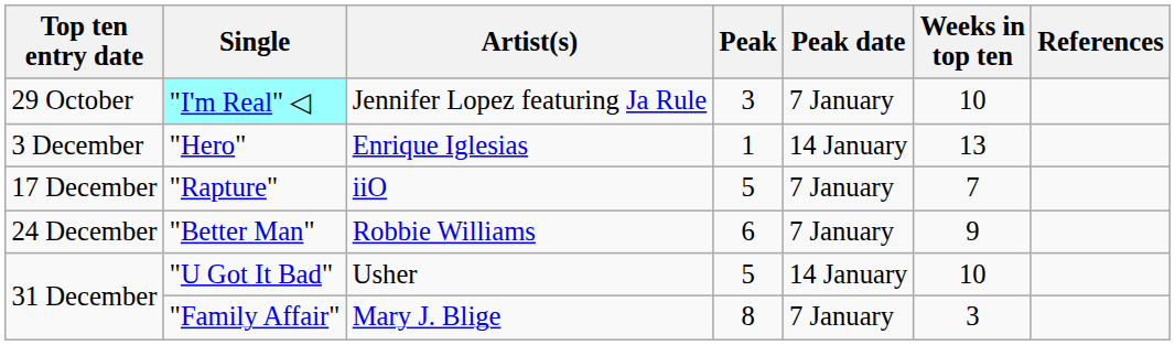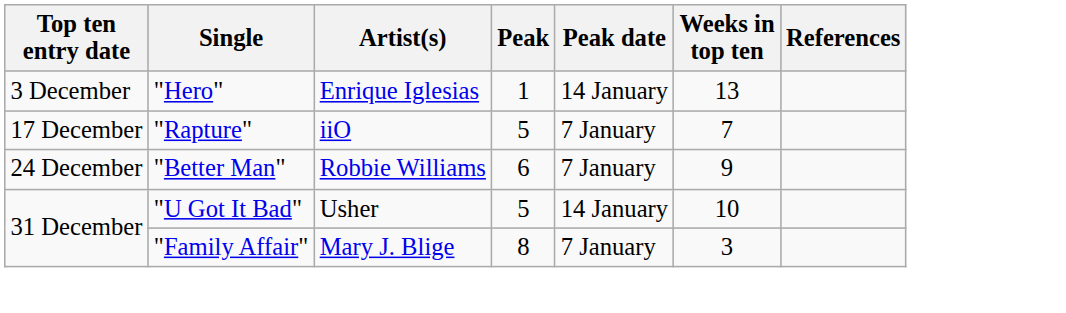- row: 29 October | "I'm Real" ◁ | Jennifer Lopez featuring Ja Rule | 3 | 7 January | 10
